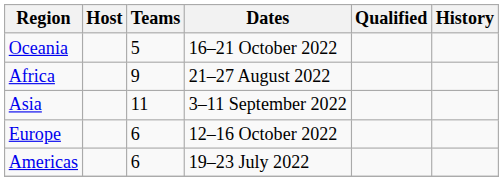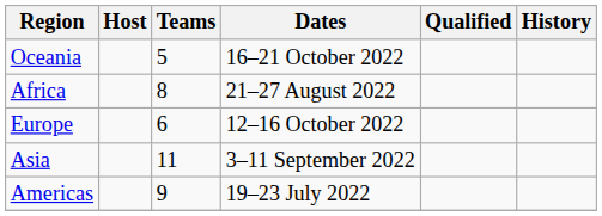Africa | Teams: 9 -> 8
rows swapped: Asia <-> Europe
Americas | Teams: 6 -> 9
